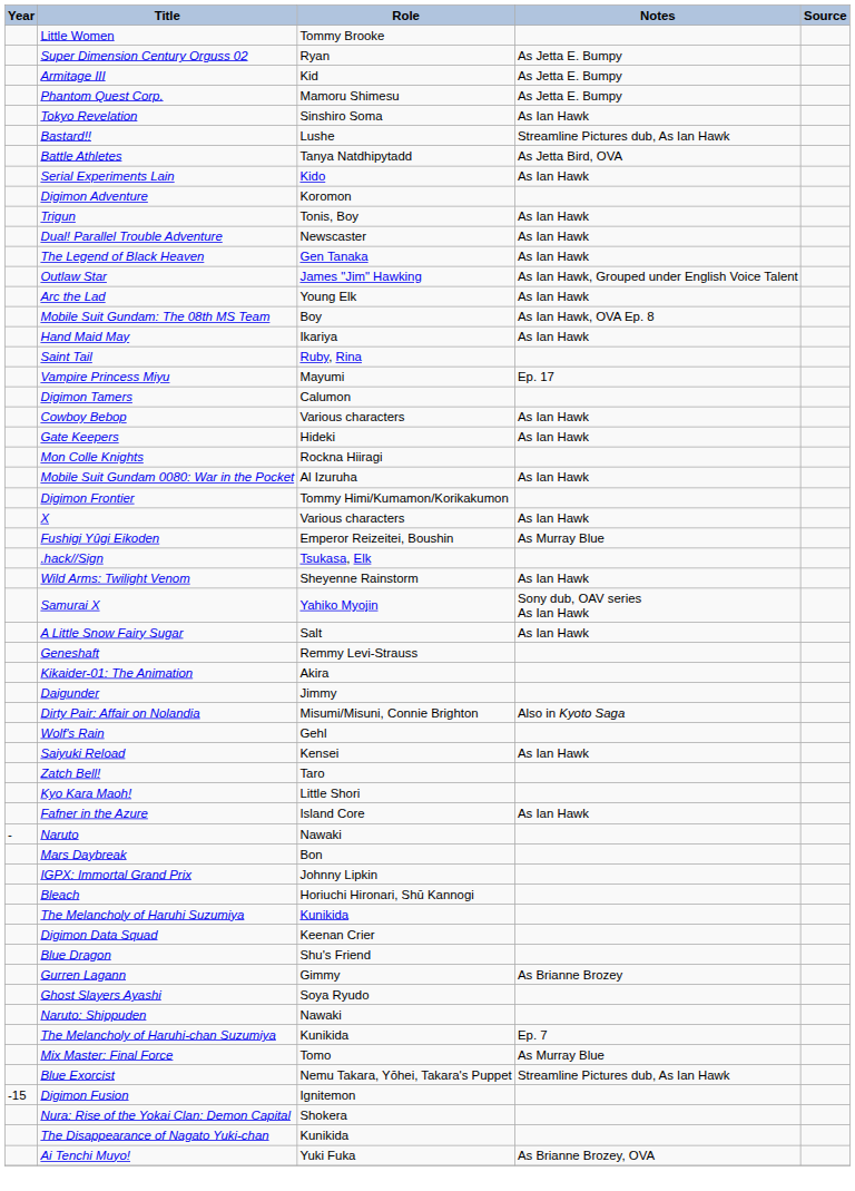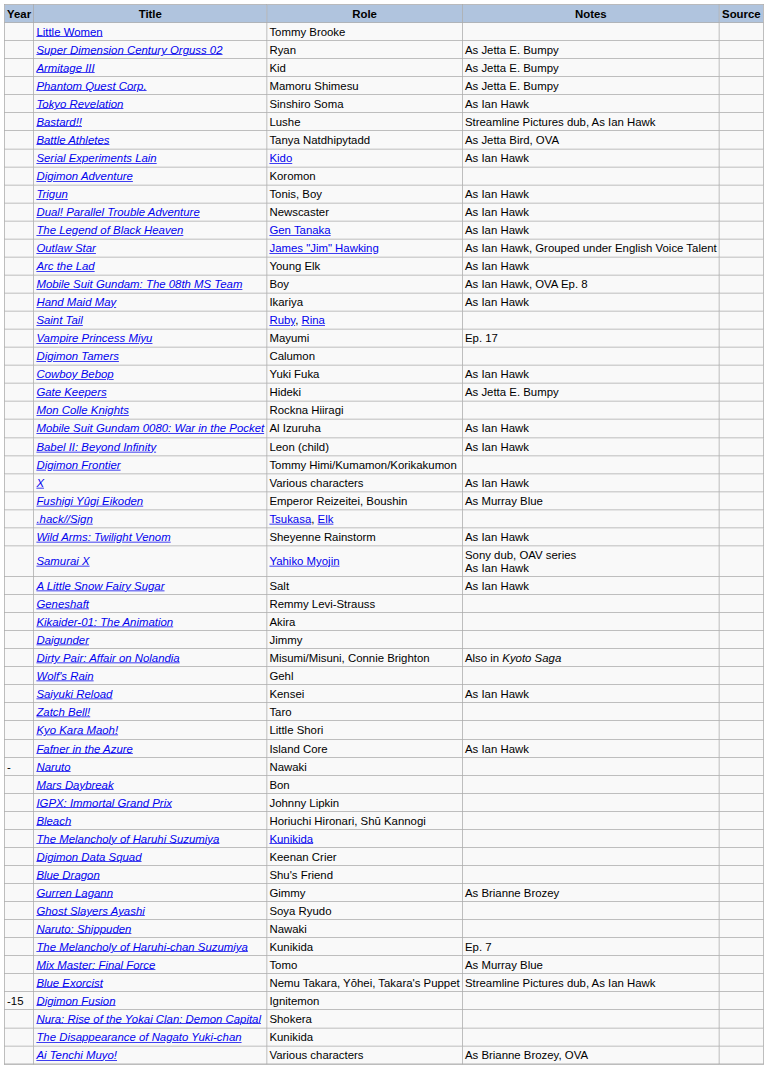Cowboy Bebop | Role: Various characters -> Yuki Fuka
Gate Keepers | Notes: As Ian Hawk -> As Jetta E. Bumpy
+ row: Babel II: Beyond Infinity | Leon (child) | As Ian Hawk
Ai Tenchi Muyo! | Role: Yuki Fuka -> Various characters
